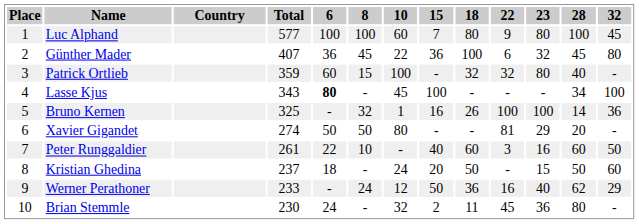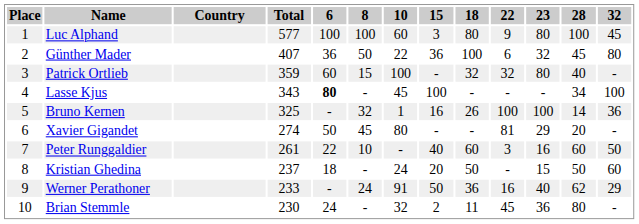Luc Alphand | 15: 7 -> 3
Günther Mader | 8: 45 -> 50
Xavier Gigandet | 8: 50 -> 45
Werner Perathoner | 10: 12 -> 91
